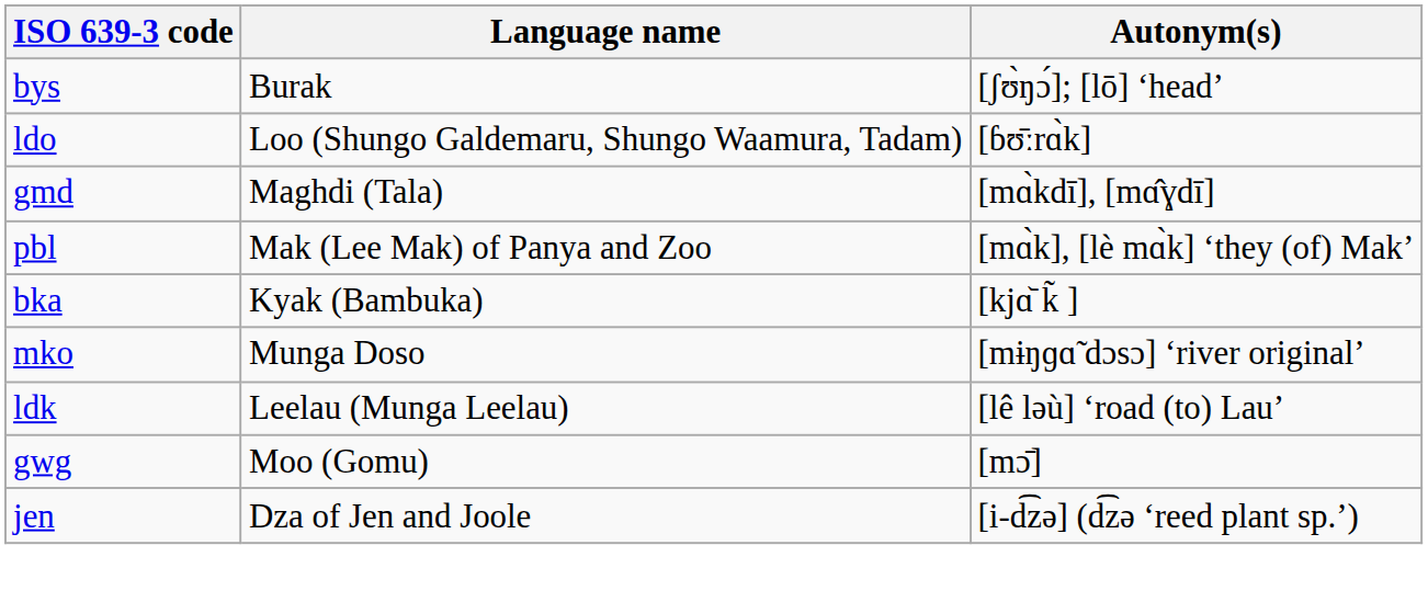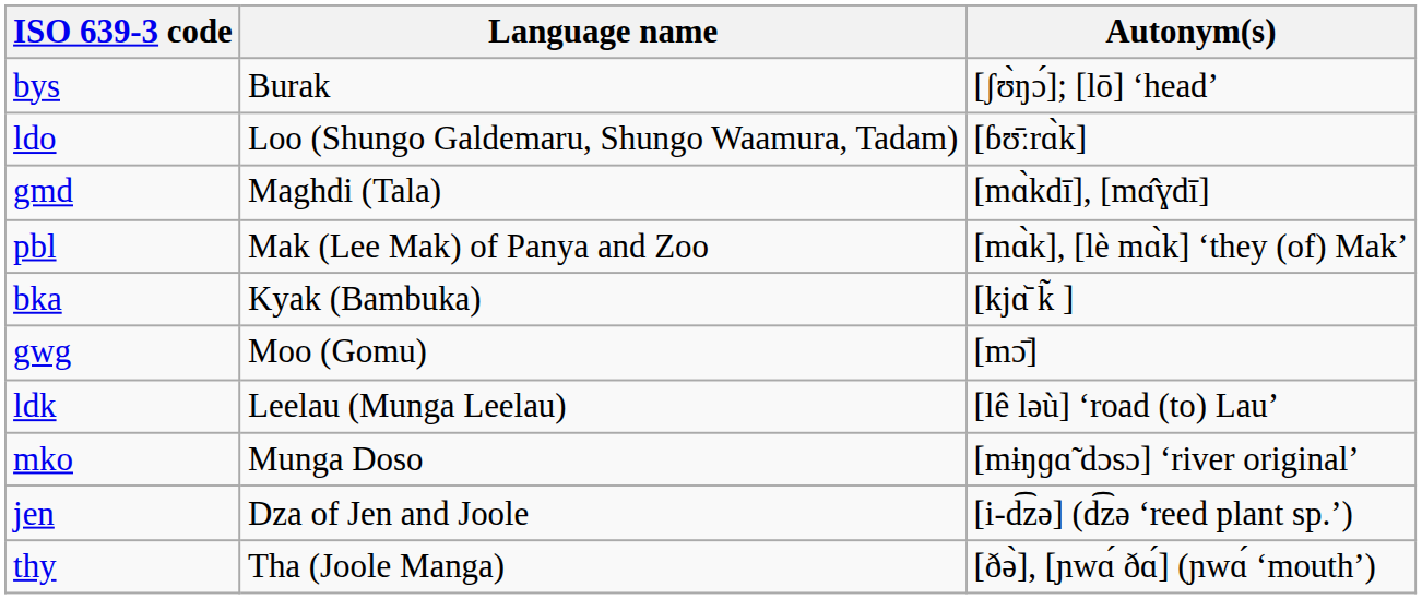rows swapped: gwg <-> mko
+ row: thy | Tha (Joole Manga) | [ðə̀], [ɲwɑ́ ðɑ́] (ɲwɑ́ ‘mouth’)
